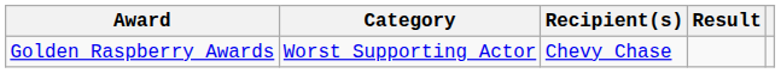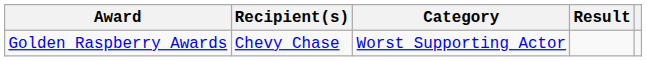columns swapped: Category <-> Recipient(s)
